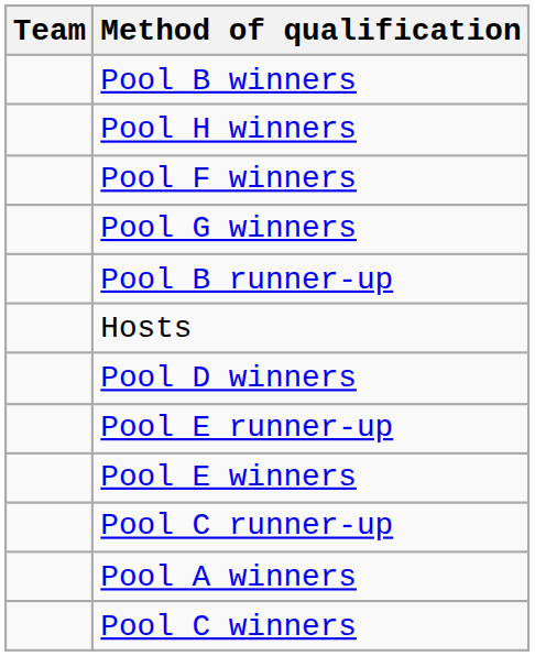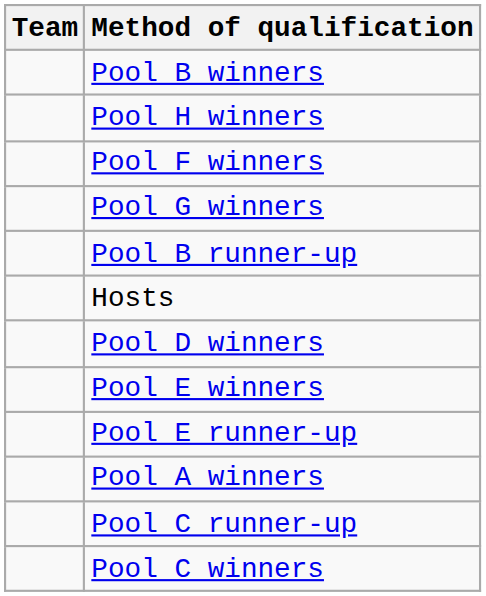rows swapped: Pool E runner-up <-> Pool E winners
rows swapped: Pool A winners <-> Pool C runner-up
